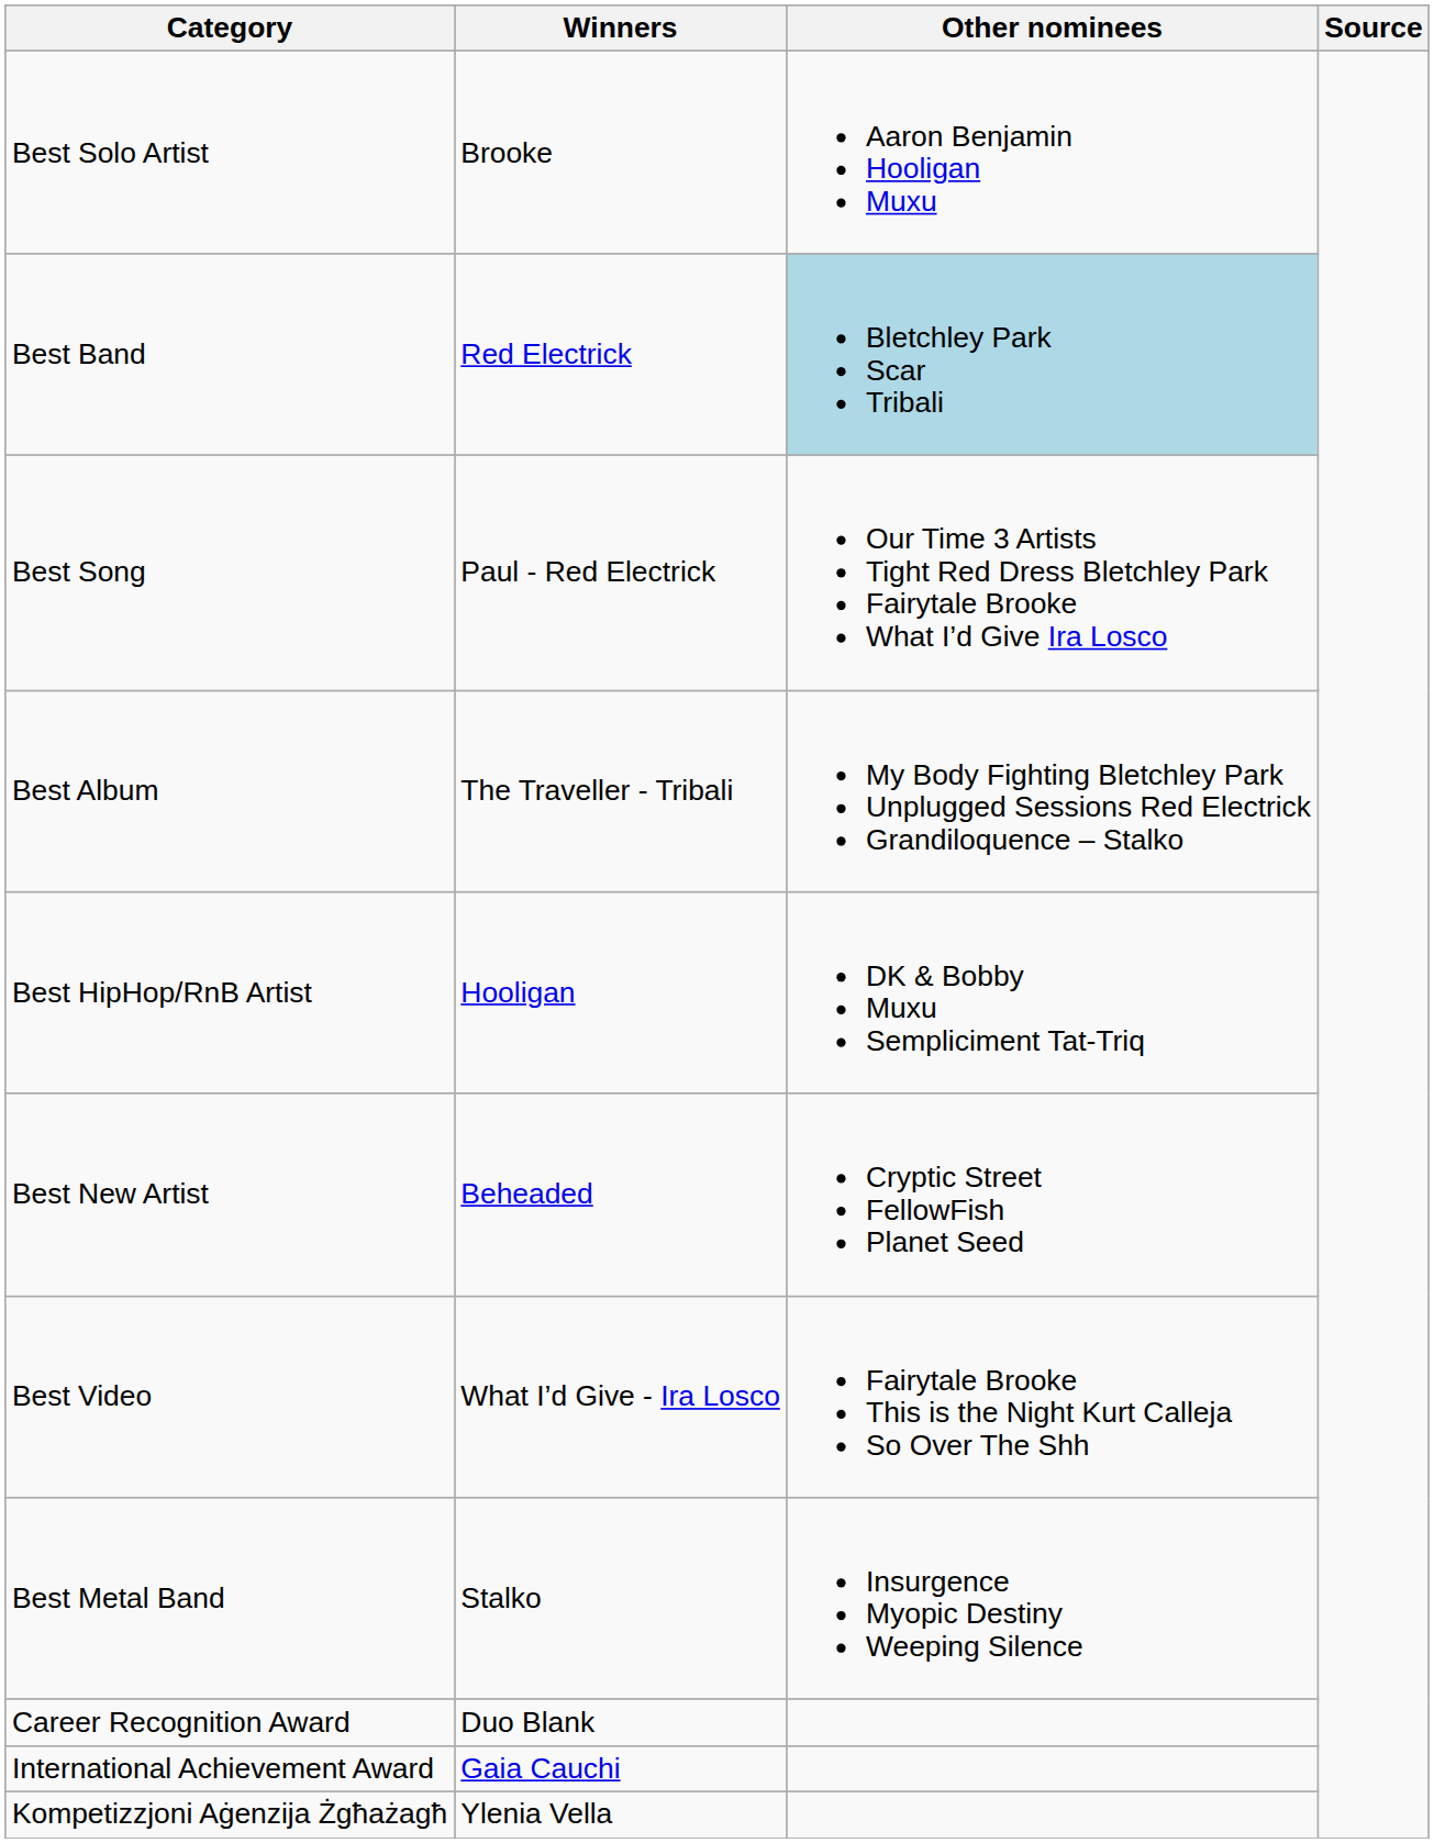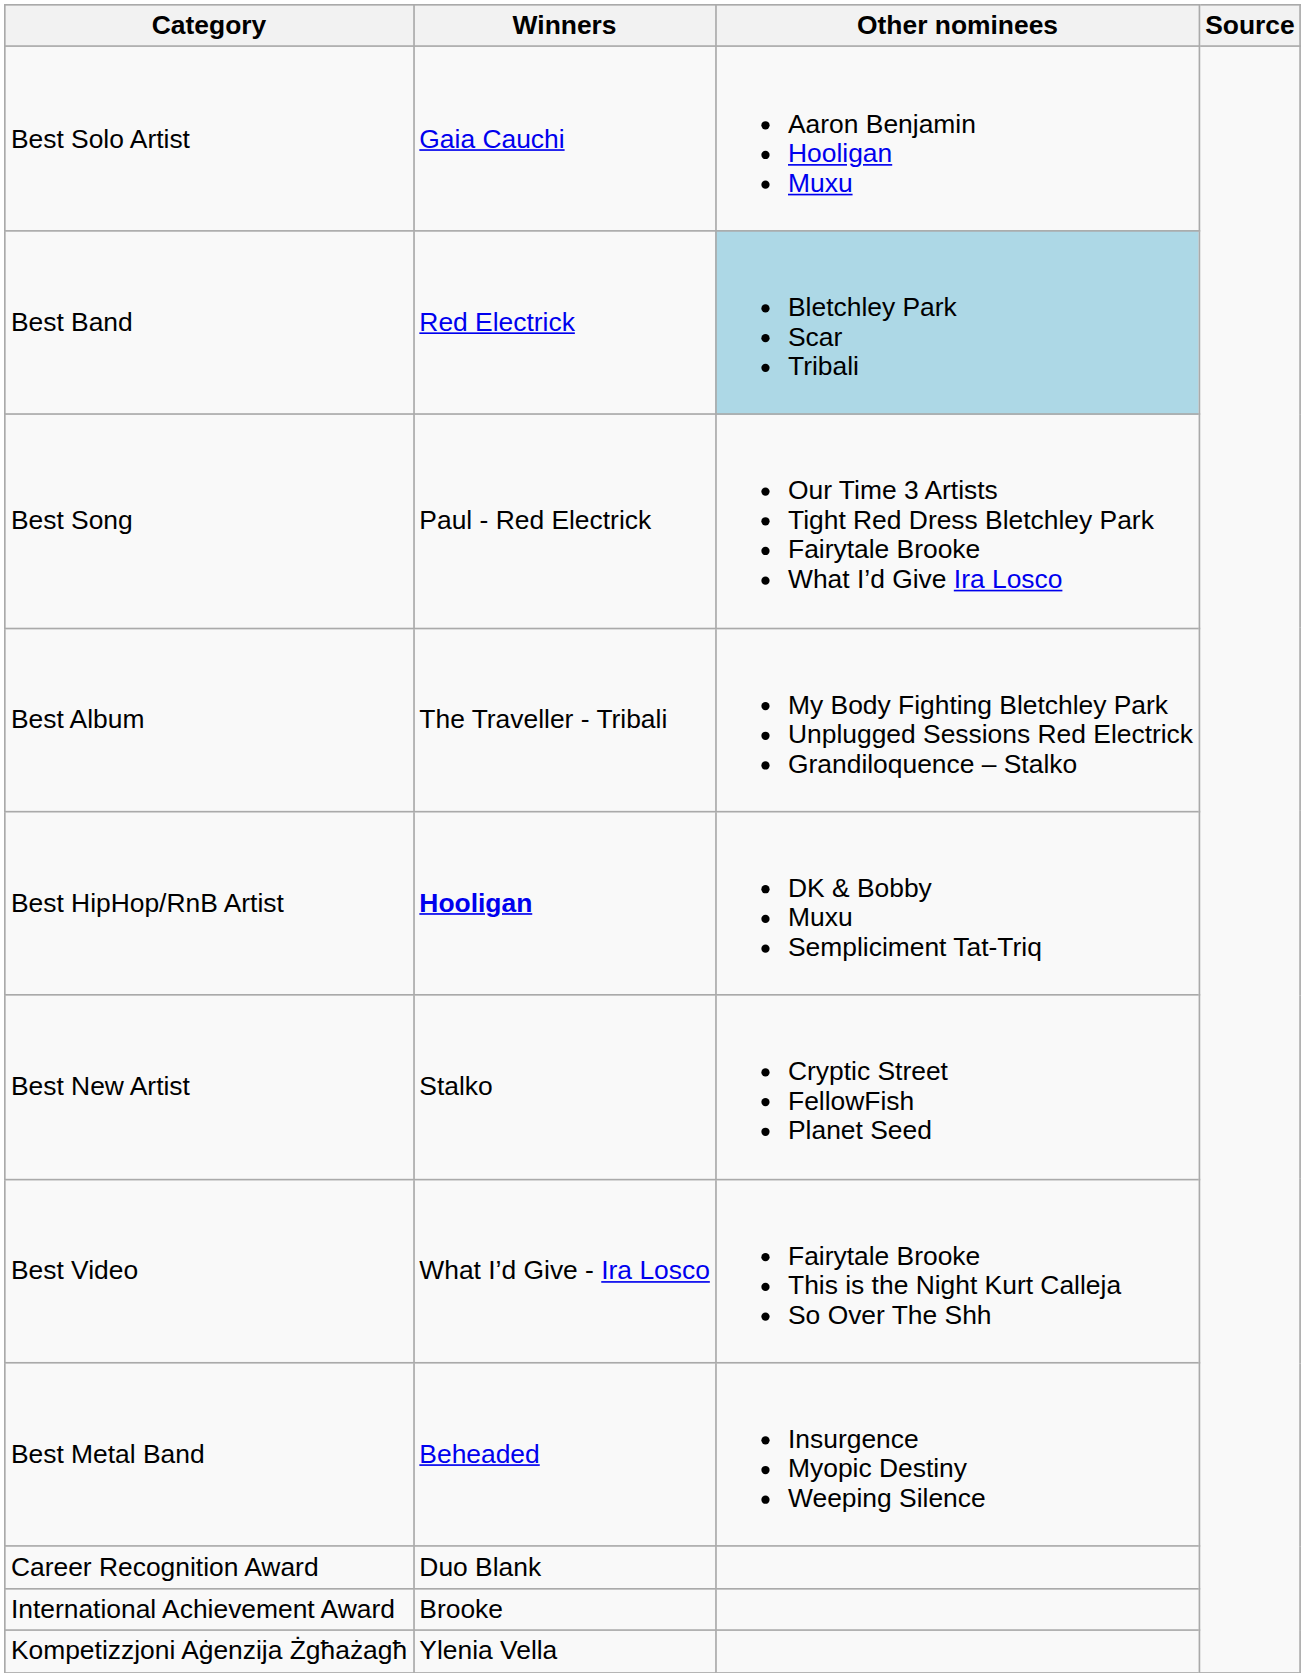Best Solo Artist | Winners: Brooke -> Gaia Cauchi
Best HipHop/RnB Artist | Winners: normal -> bold
Best New Artist | Winners: Beheaded -> Stalko
Best Metal Band | Winners: Stalko -> Beheaded
International Achievement Award | Winners: Gaia Cauchi -> Brooke
